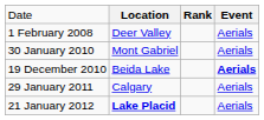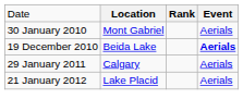- row: 1 February 2008 | Deer Valley | Aerials
21 January 2012 | column 2: bold -> normal
